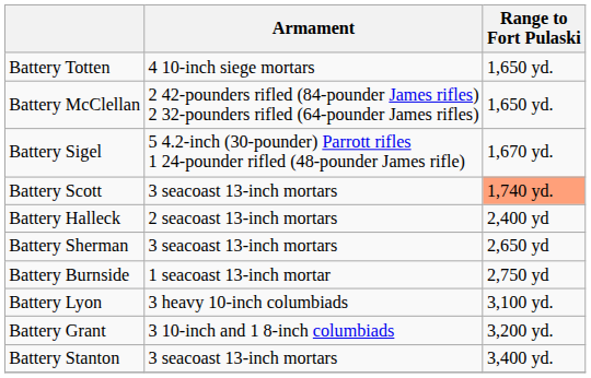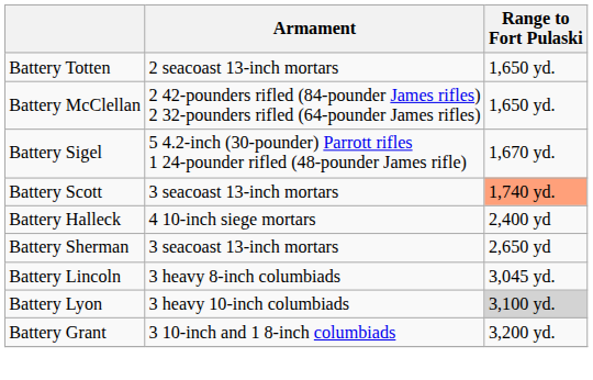Battery Totten | Armament: 4 10-inch siege mortars -> 2 seacoast 13-inch mortars
Battery Halleck | Armament: 2 seacoast 13-inch mortars -> 4 10-inch siege mortars
- row: Battery Burnside | 1 seacoast 13-inch mortar | 2,750 yd
+ row: Battery Lincoln | 3 heavy 8-inch columbiads | 3,045 yd.
Battery Lyon | Range to Fort Pulaski: no background -> lightgrey background
- row: Battery Stanton | 3 seacoast 13-inch mortars | 3,400 yd.
